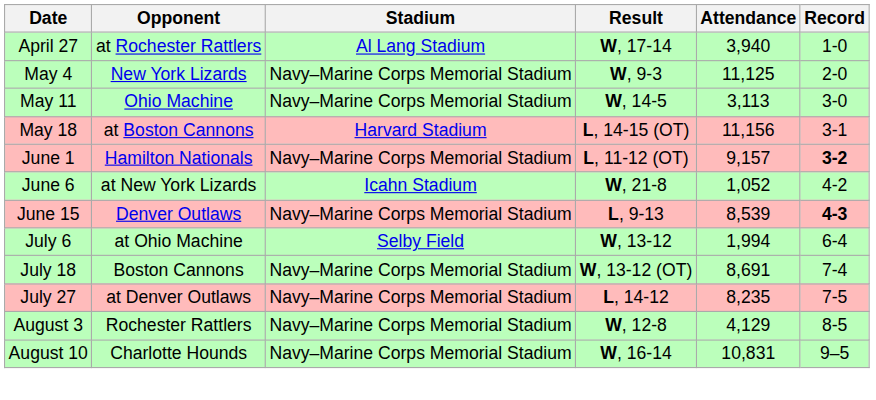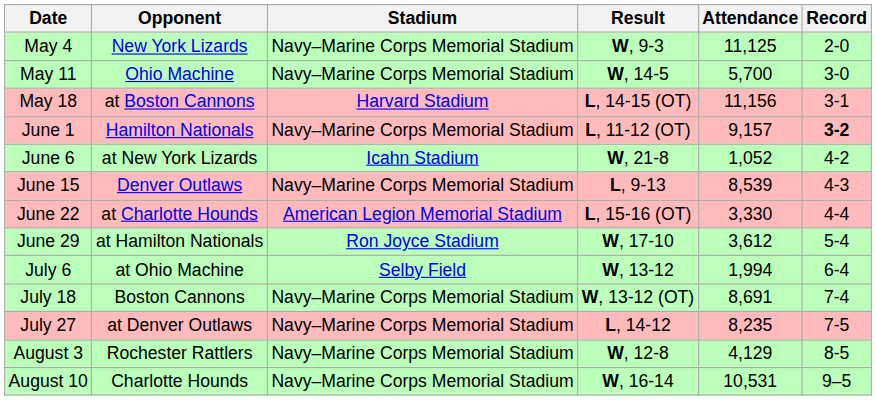- row: April 27 | at Rochester Rattlers | Al Lang Stadium | W, 17-14 | 3,940 | 1-0
May 11 | Attendance: 3,113 -> 5,700
June 15 | Record: bold -> normal
+ row: June 22 | at Charlotte Hounds | American Legion Memorial Stadium | L, 15-16 (OT) | 3,330 | 4-4
+ row: June 29 | at Hamilton Nationals | Ron Joyce Stadium | W, 17-10 | 3,612 | 5-4
August 10 | Attendance: 10,831 -> 10,531
